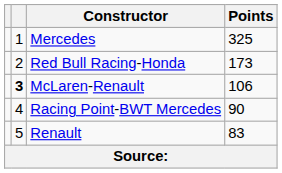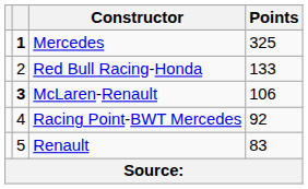Mercedes | column 2: normal -> bold
Red Bull Racing-Honda | Points: 173 -> 133
Racing Point-BWT Mercedes | Points: 90 -> 92
